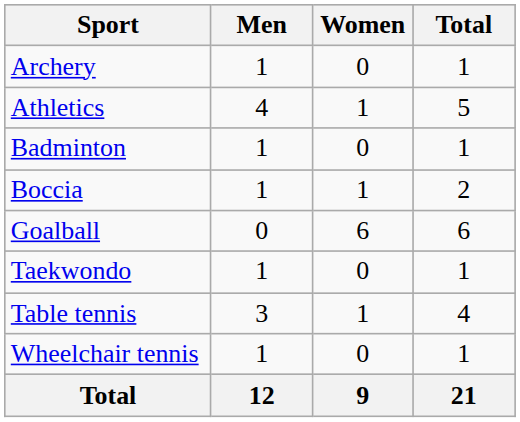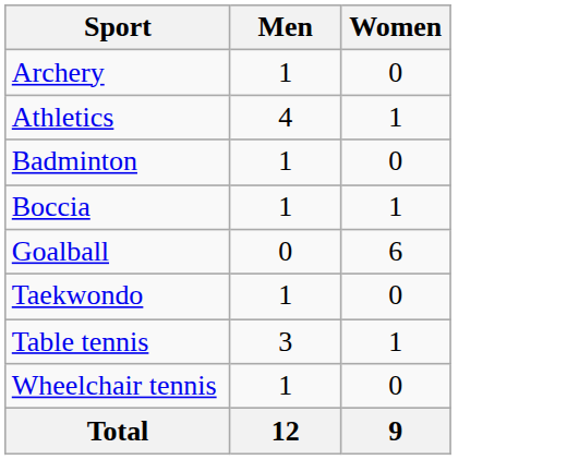- column: Total | 1 | 5 | 1 | 2 | 6 | 1 | 4 | 1 | 21
